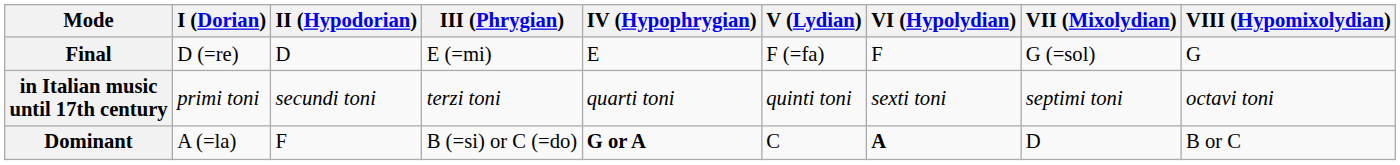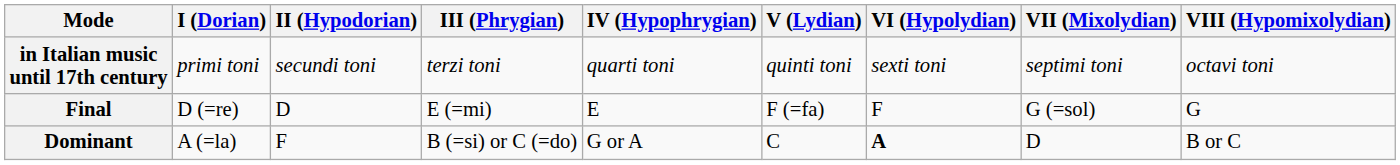rows swapped: in Italian music until 17th century <-> Final
Dominant | IV (Hypophrygian): bold -> normal
